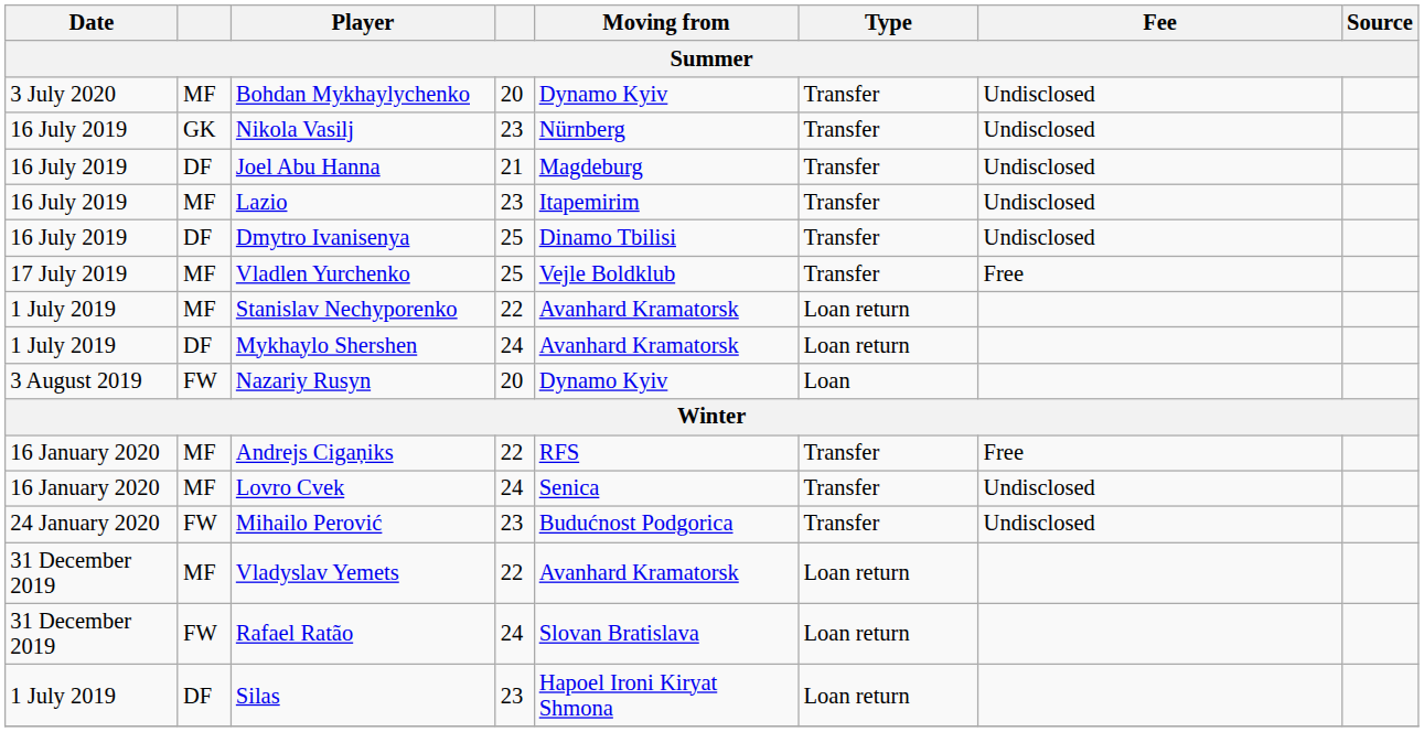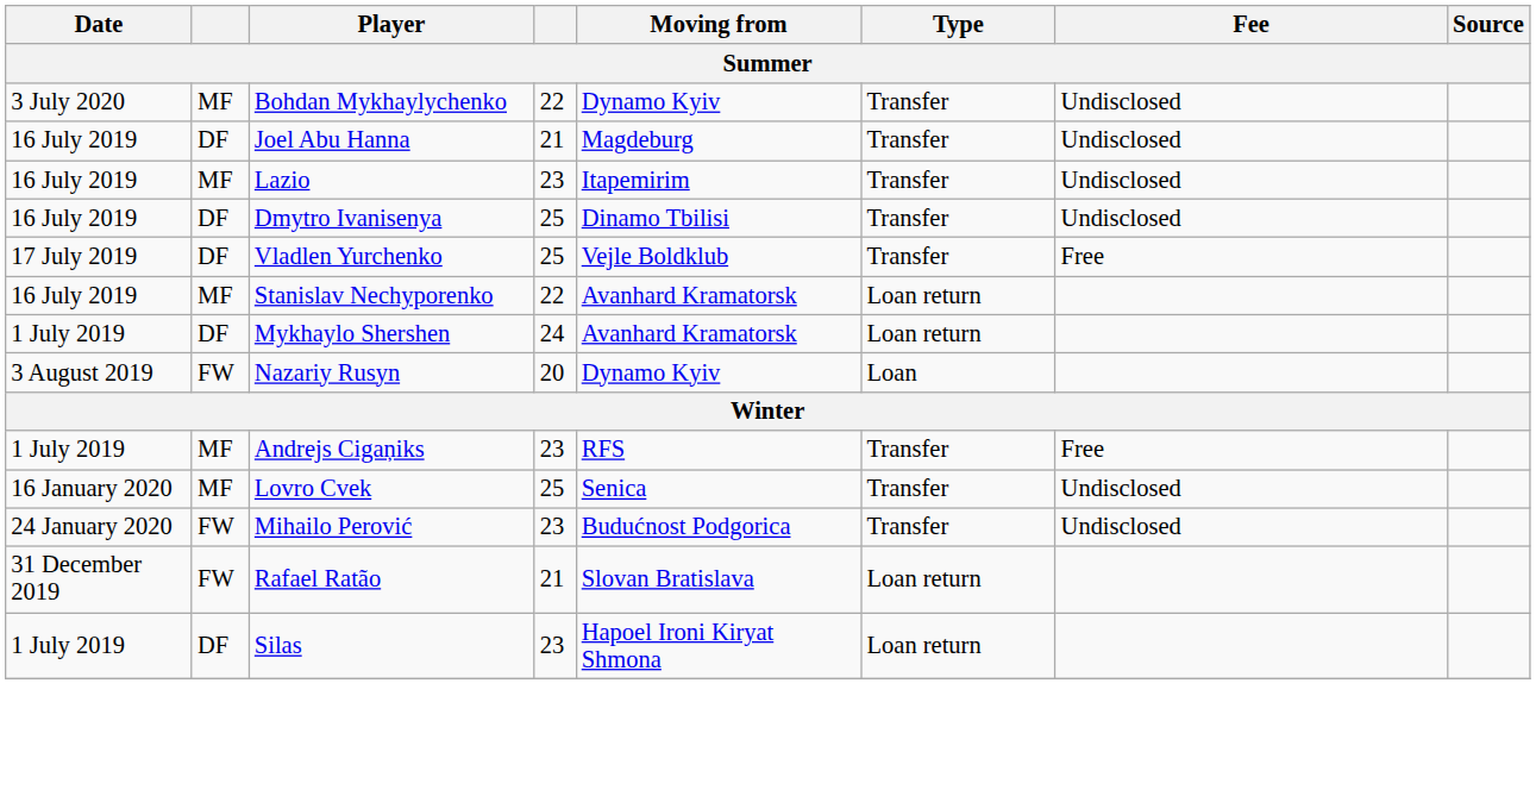Bohdan Mykhaylychenko | column 4: 20 -> 22
- row: 16 July 2019 | GK | Nikola Vasilj | 23 | Nürnberg | Transfer | Undisclosed
Vladlen Yurchenko | column 2: MF -> DF
Stanislav Nechyporenko | Date: 1 July 2019 -> 16 July 2019
Andrejs Cigaņiks | Date: 16 January 2020 -> 1 July 2019
Andrejs Cigaņiks | column 4: 22 -> 23
Lovro Cvek | column 4: 24 -> 25
- row: 31 December 2019 | MF | Vladyslav Yemets | 22 | Avanhard Kramatorsk | Loan return
Rafael Ratão | column 4: 24 -> 21
